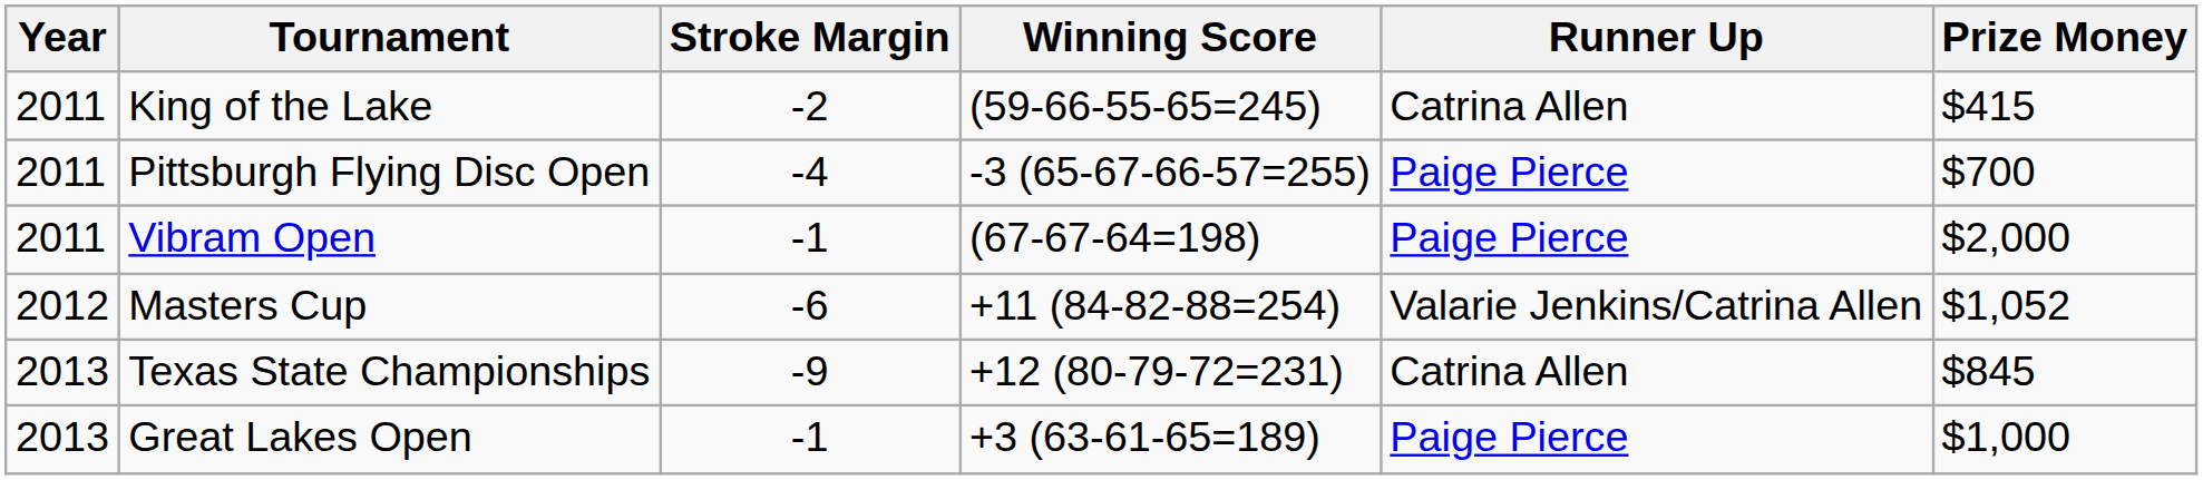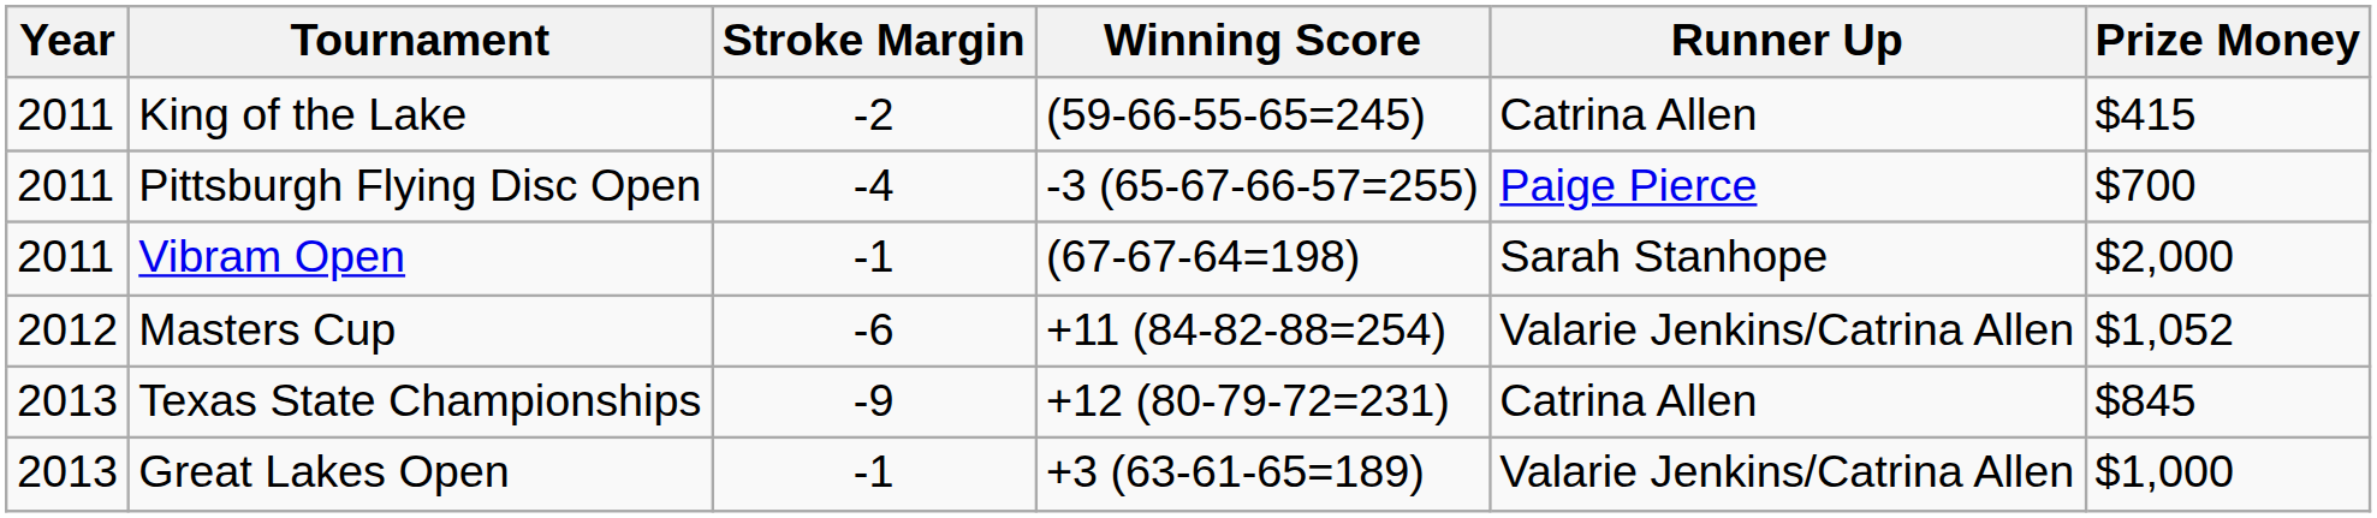Vibram Open | Runner Up: Paige Pierce -> Sarah Stanhope
Great Lakes Open | Runner Up: Paige Pierce -> Valarie Jenkins/Catrina Allen
